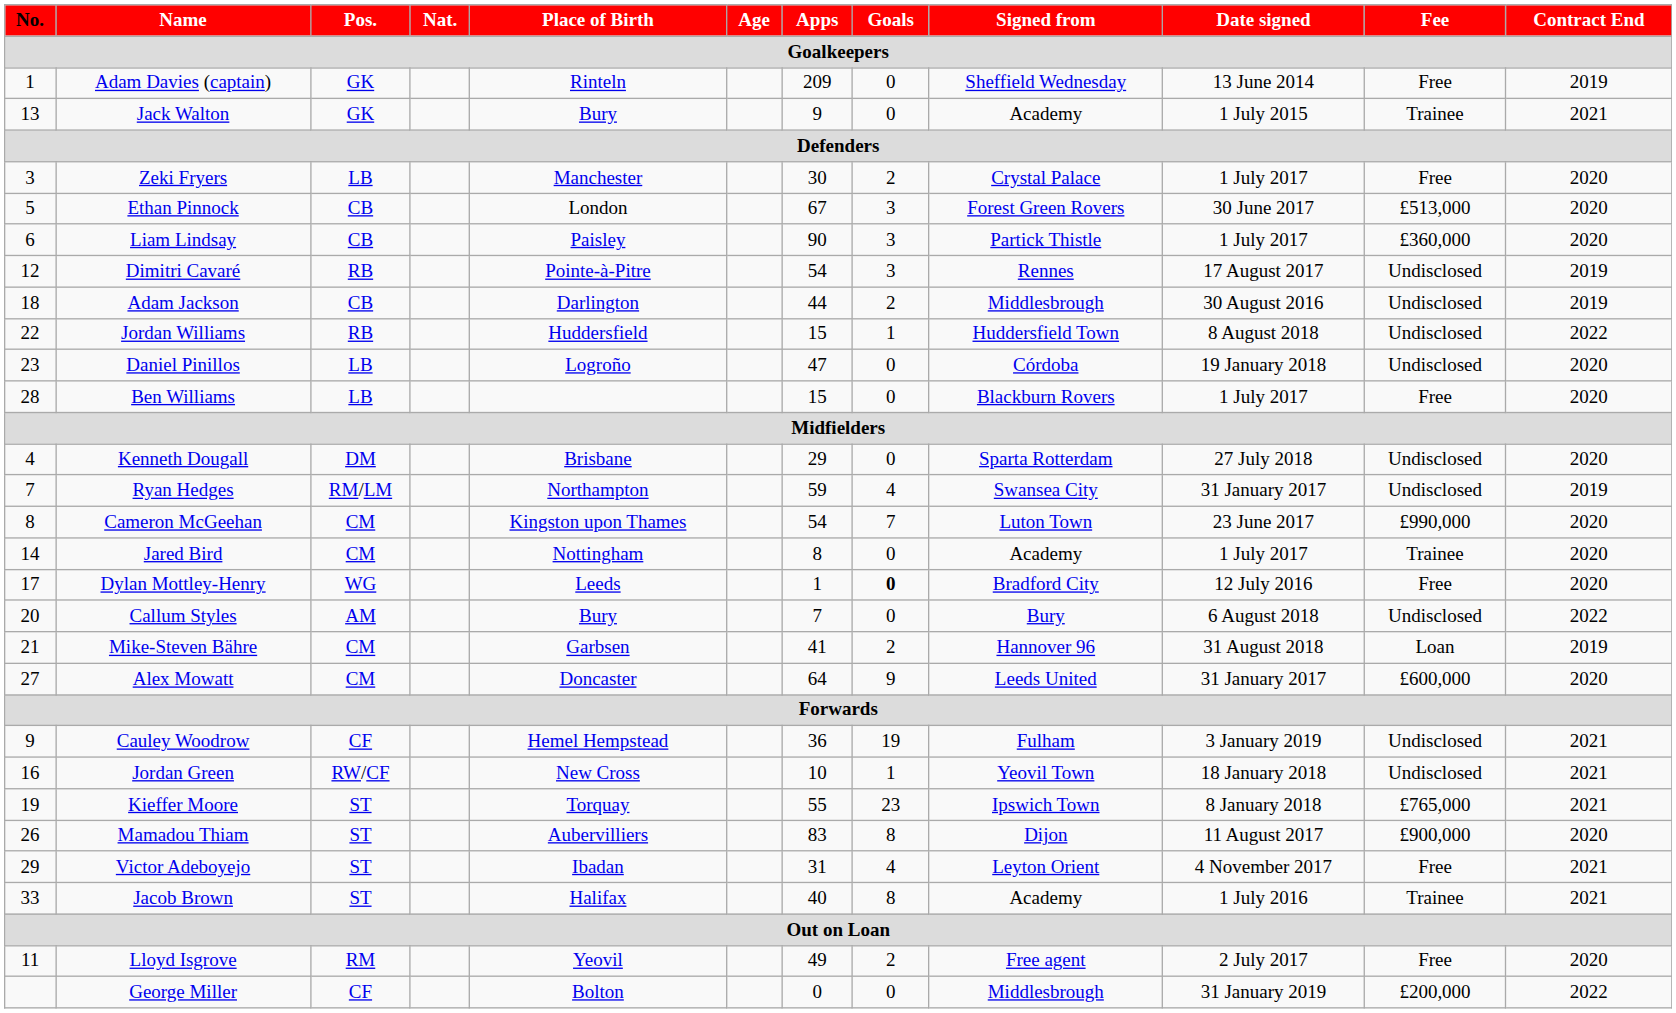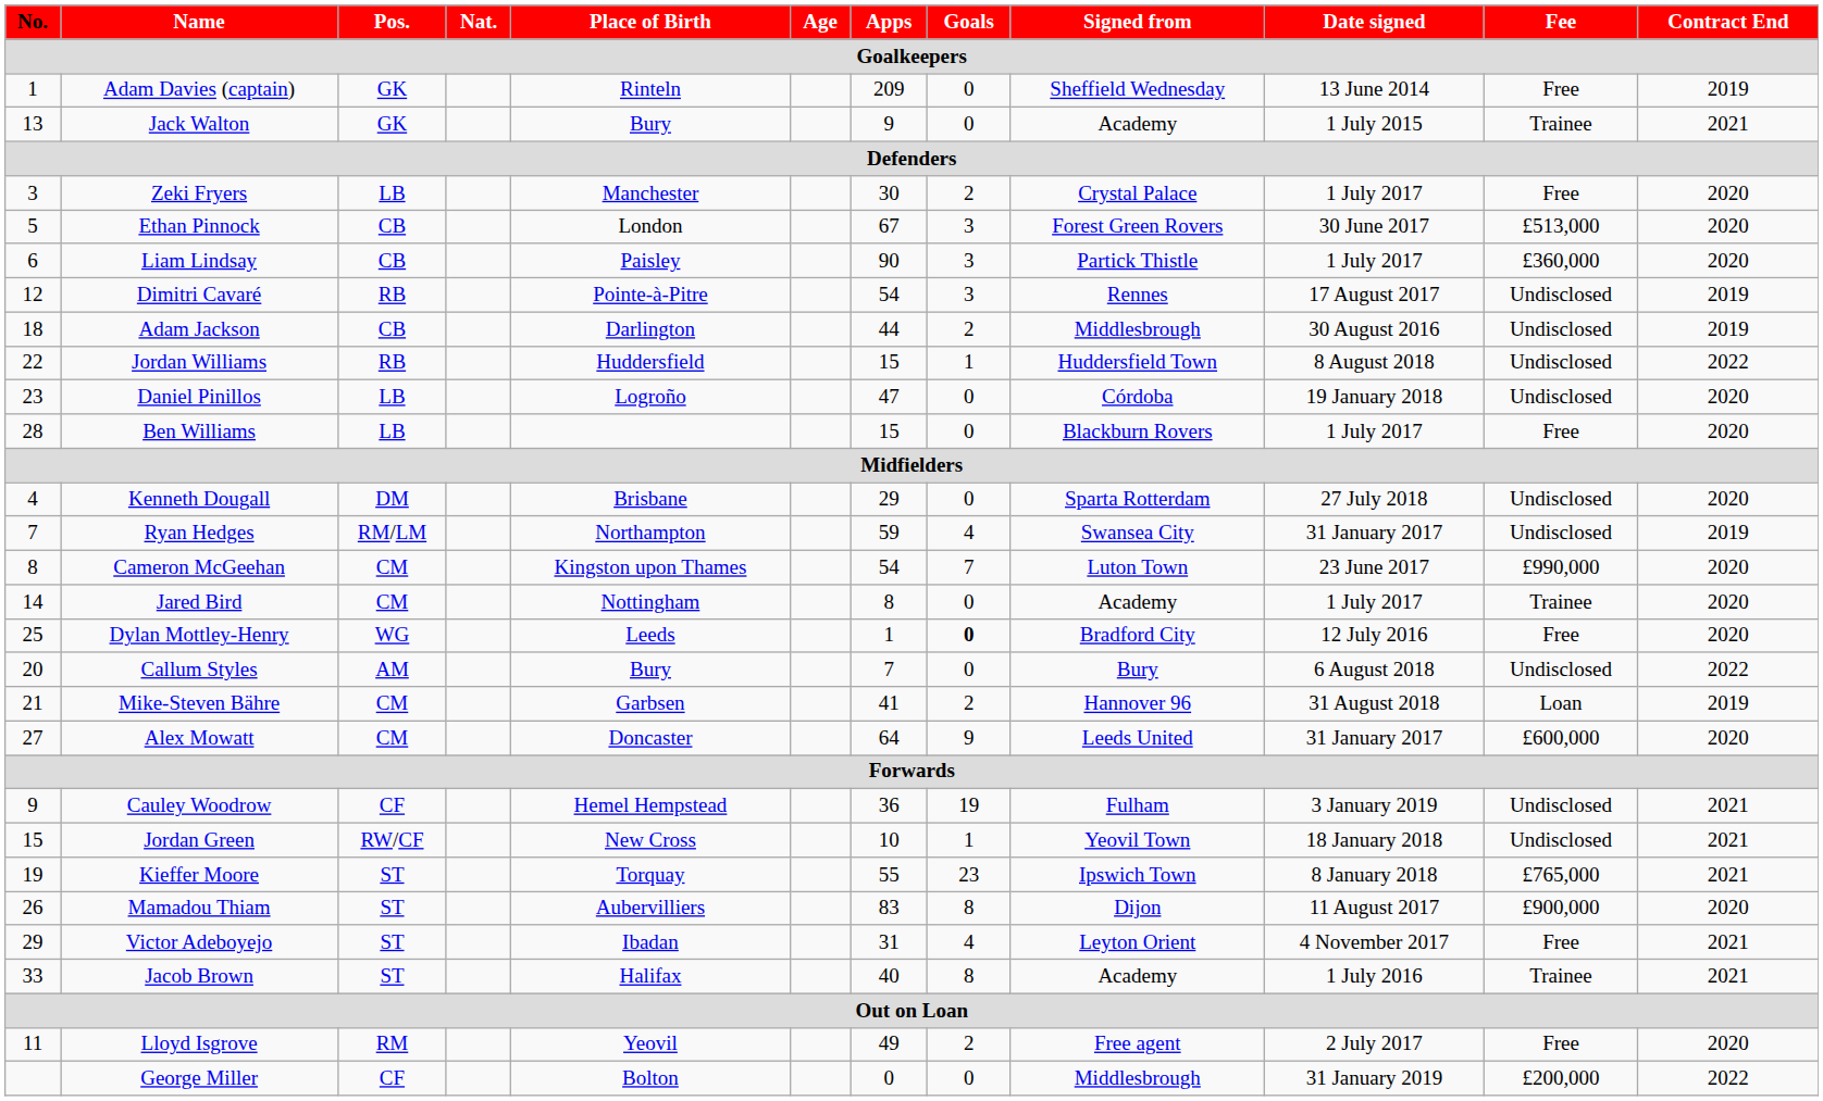Dylan Mottley-Henry | No.: 17 -> 25
Jordan Green | No.: 16 -> 15
